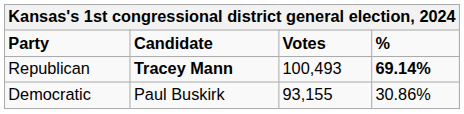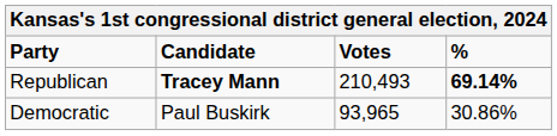Republican | Votes: 100,493 -> 210,493
Democratic | Votes: 93,155 -> 93,965
